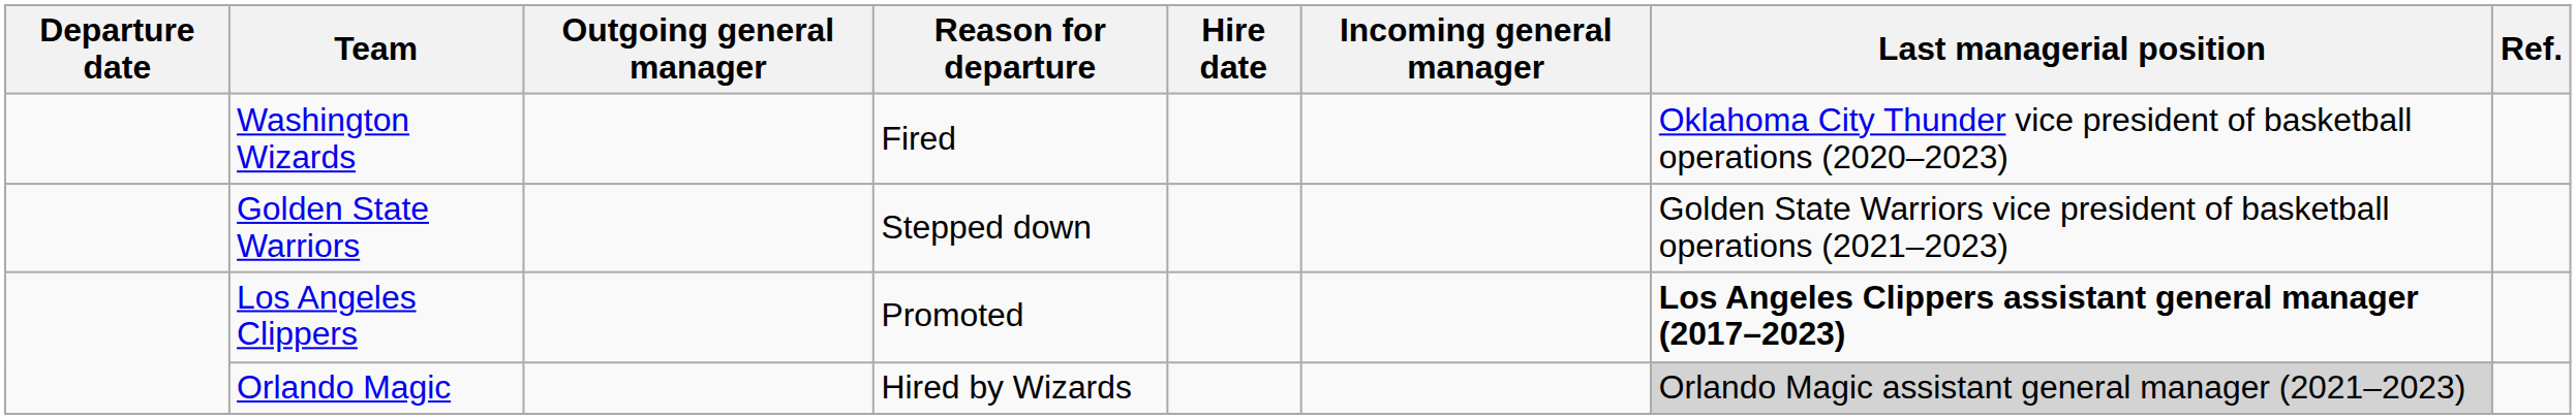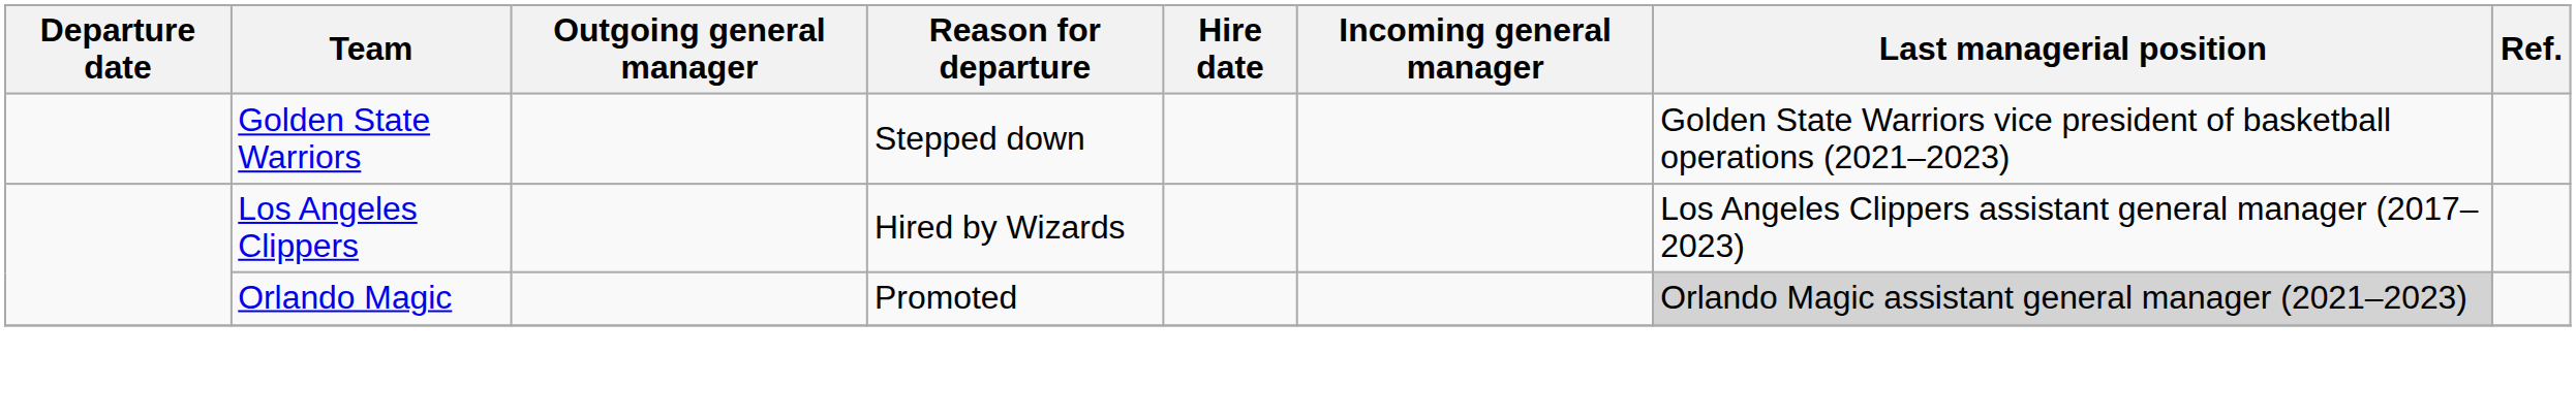- row: Washington Wizards | Fired | Oklahoma City Thunder vice president of basketball operations (2020–2023)
Los Angeles Clippers | Reason for departure: Promoted -> Hired by Wizards
Los Angeles Clippers | Last managerial position: bold -> normal
Orlando Magic | Reason for departure: Hired by Wizards -> Promoted
